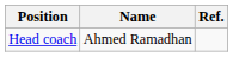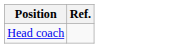- column: Name | Ahmed Ramadhan
